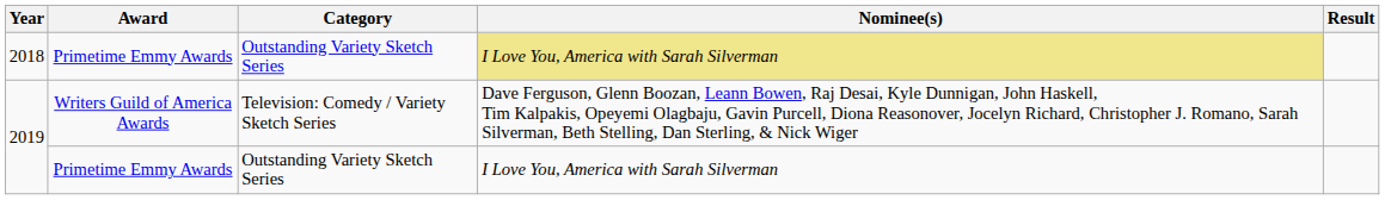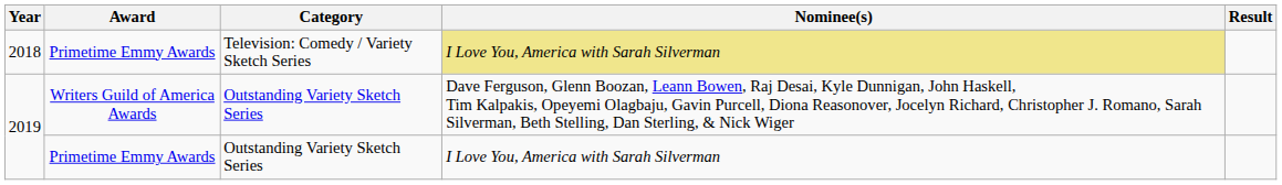2018 | Category: Outstanding Variety Sketch Series -> Television: Comedy / Variety Sketch Series
2019 / Writers Guild of America Awards | Category: Television: Comedy / Variety Sketch Series -> Outstanding Variety Sketch Series
